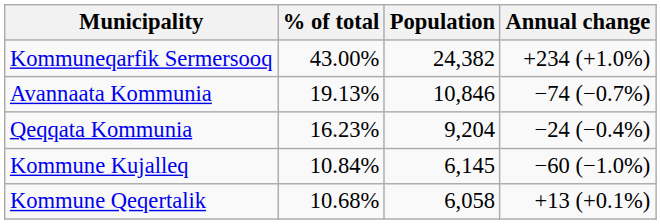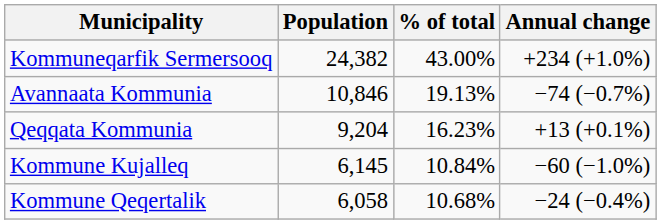columns swapped: Population <-> % of total
Qeqqata Kommunia | Annual change: −24 (−0.4%) -> +13 (+0.1%)
Kommune Qeqertalik | Annual change: +13 (+0.1%) -> −24 (−0.4%)
